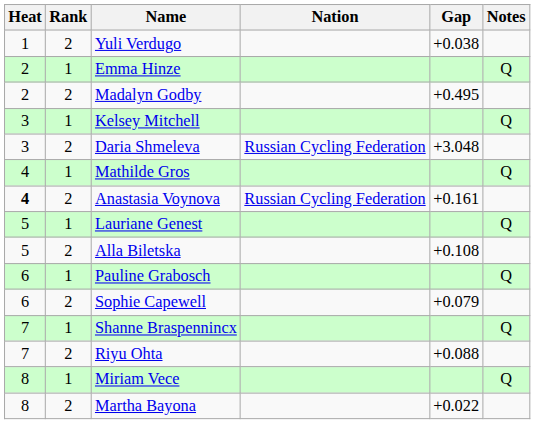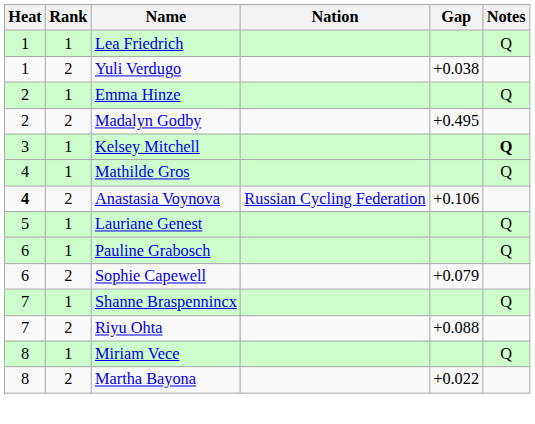+ row: 1 | 1 | Lea Friedrich | Q
Kelsey Mitchell | Notes: normal -> bold
- row: 3 | 2 | Daria Shmeleva | Russian Cycling Federation | +3.048
Anastasia Voynova | Gap: +0.161 -> +0.106
- row: 5 | 2 | Alla Biletska | +0.108
